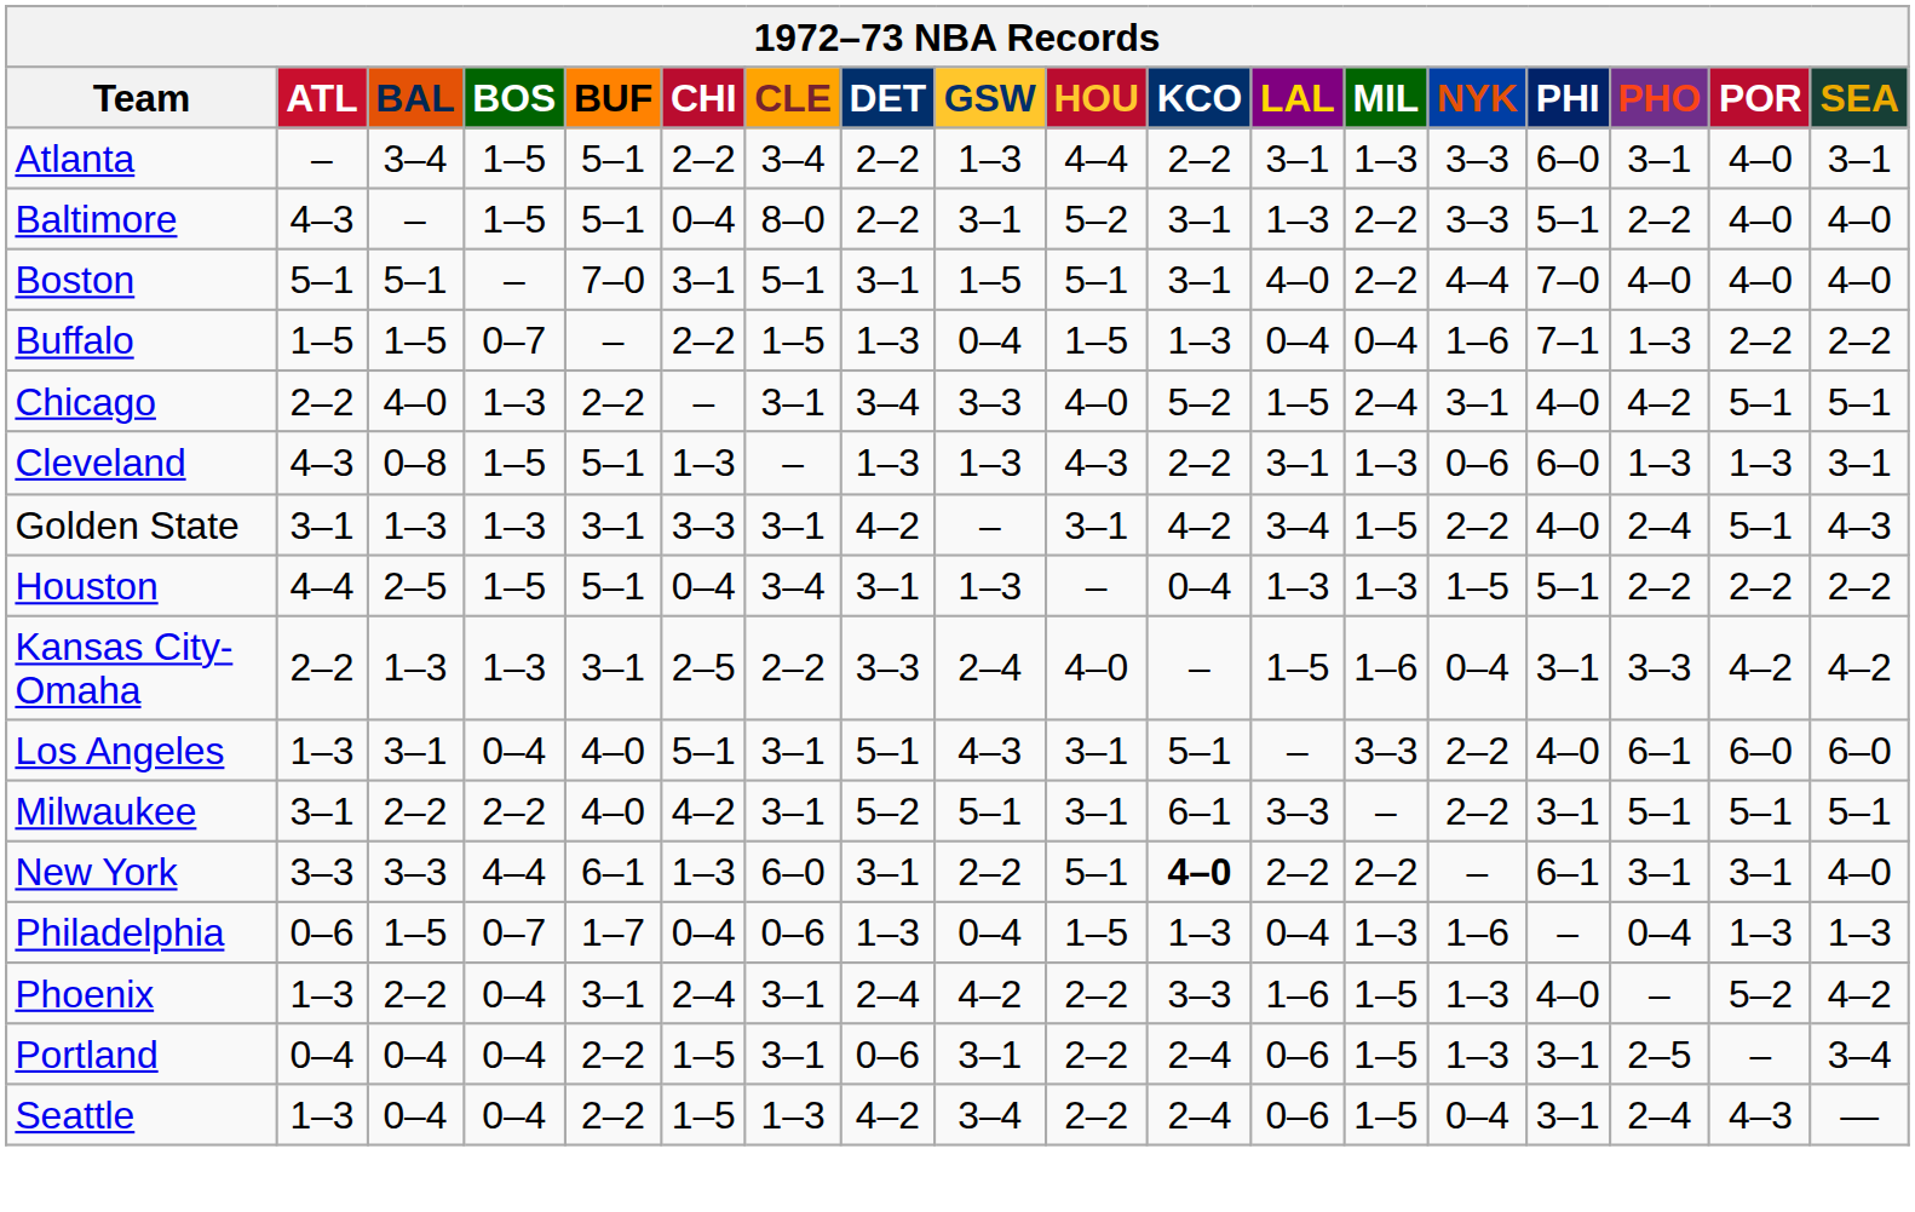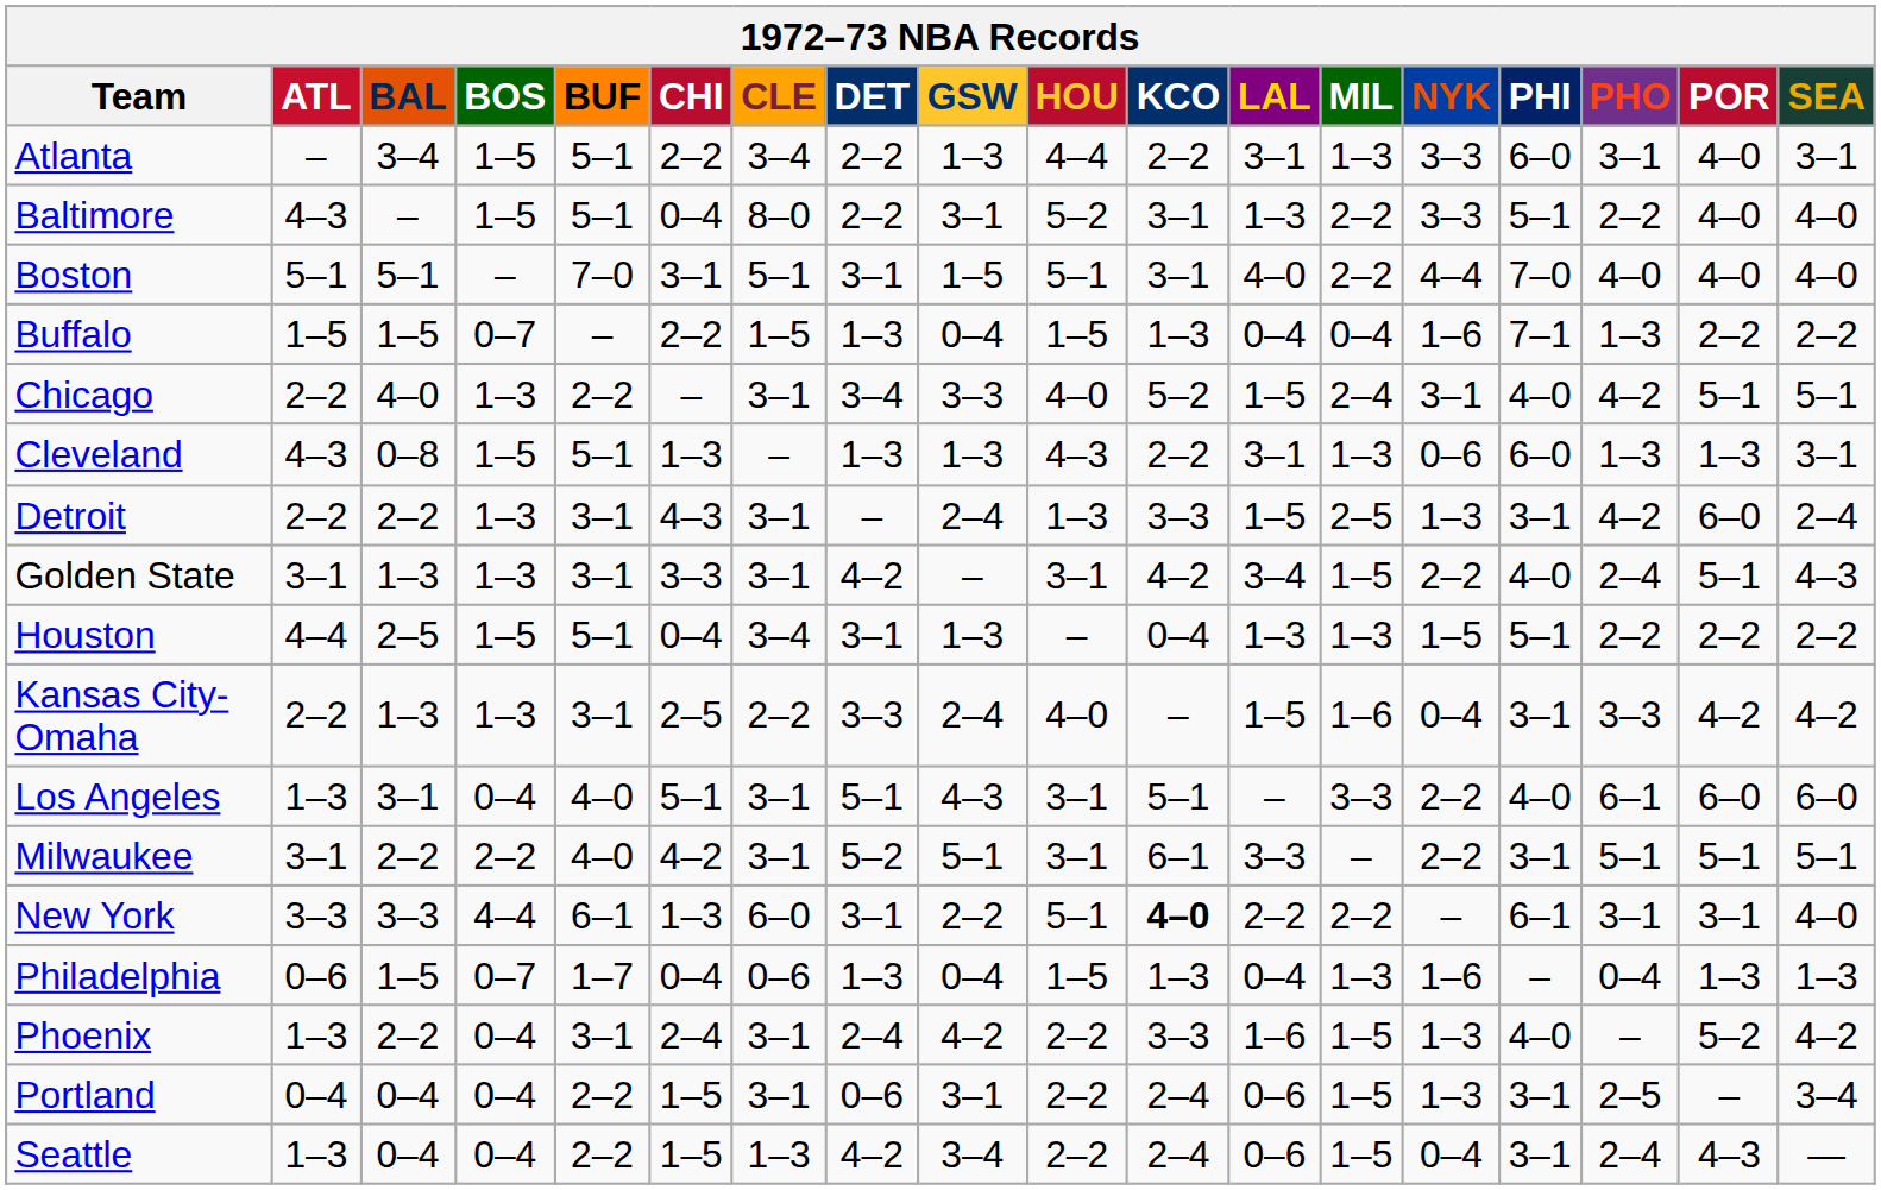+ row: Detroit | 2–2 | 2–2 | 1–3 | 3–1 | 4–3 | 3–1 | – | 2–4 | 1–3 | 3–3 | 1–5 | 2–5 | 1–3 | 3–1 | 4–2 | 6–0 | 2–4
